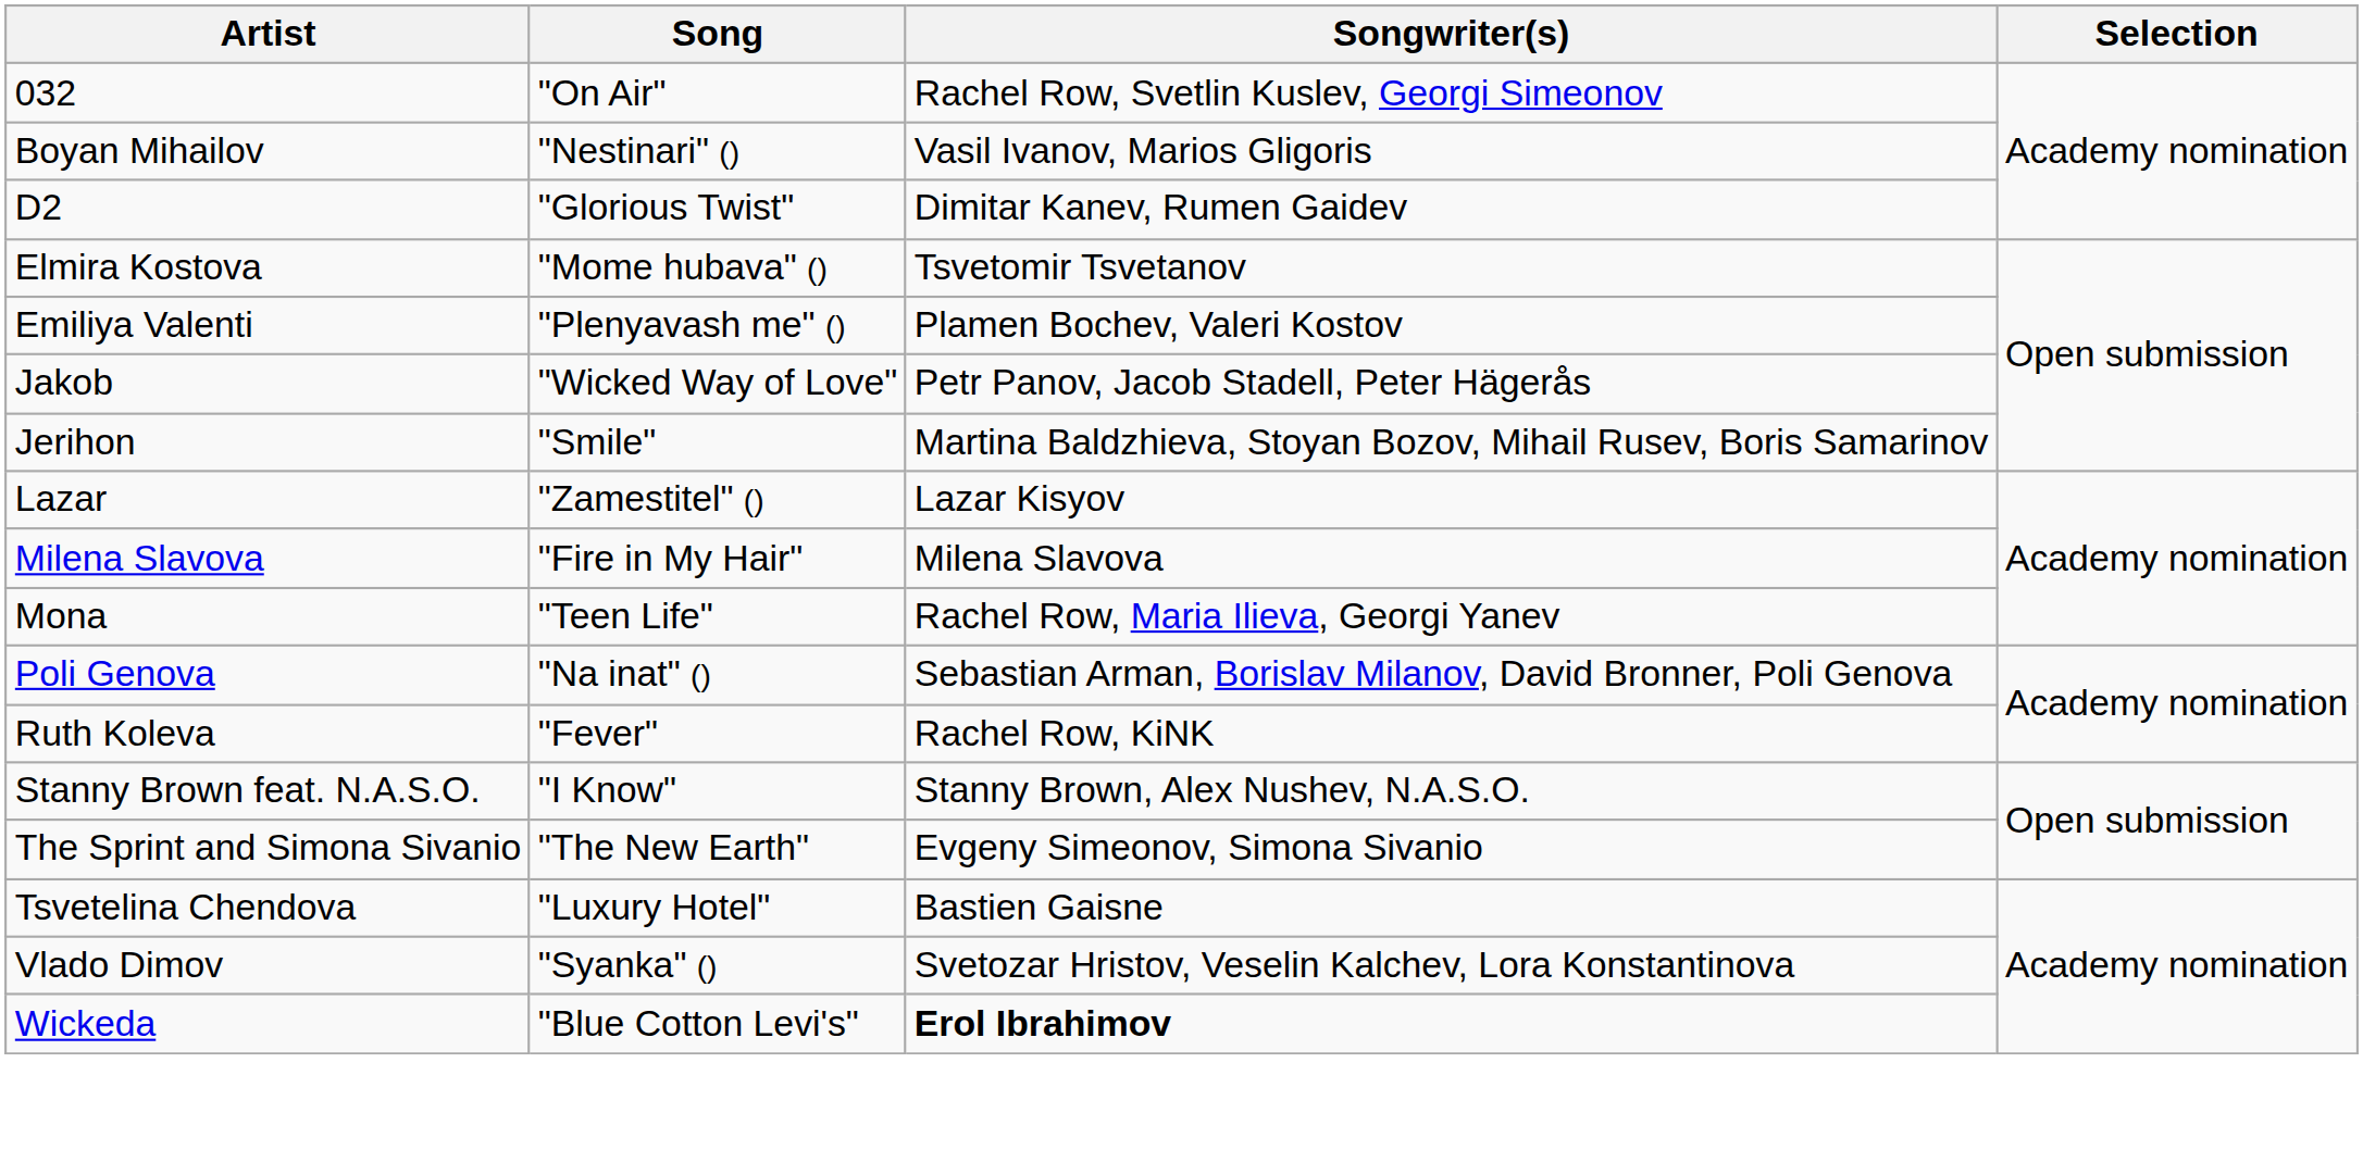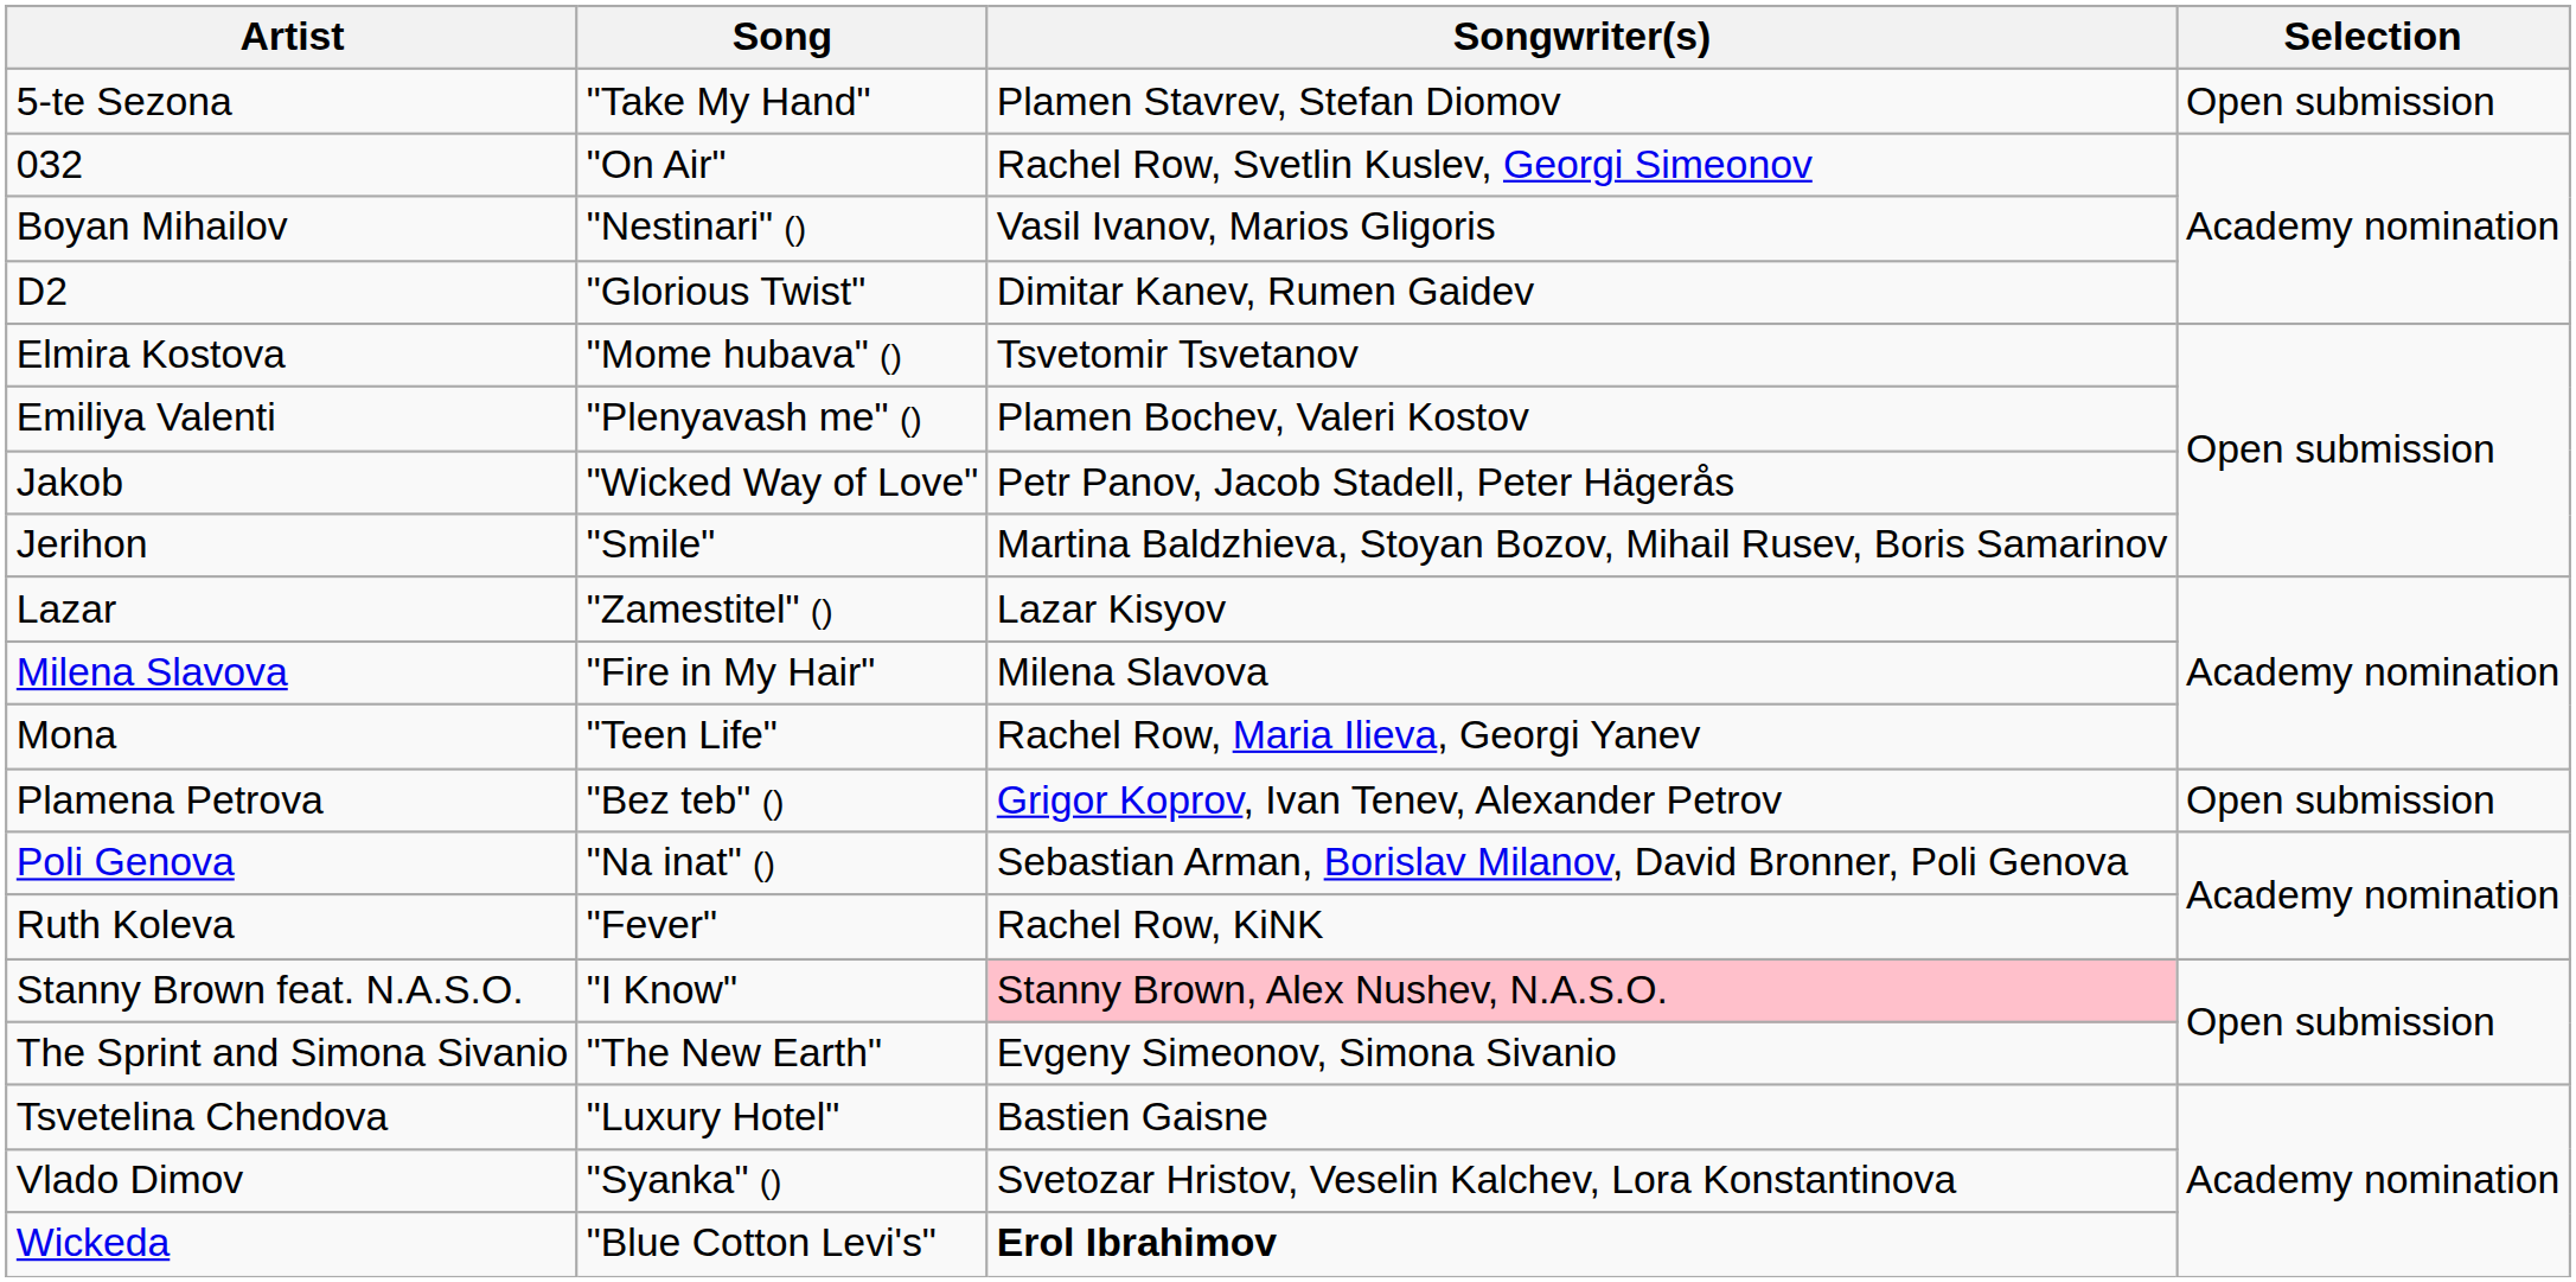+ row: 5-te Sezona | "Take My Hand" | Plamen Stavrev, Stefan Diomov | Open submission
+ row: Plamena Petrova | "Bez teb" () | Grigor Koprov, Ivan Tenev, Alexander Petrov | Open submission
Stanny Brown feat. N.A.S.O. | Songwriter(s): no background -> pink background
